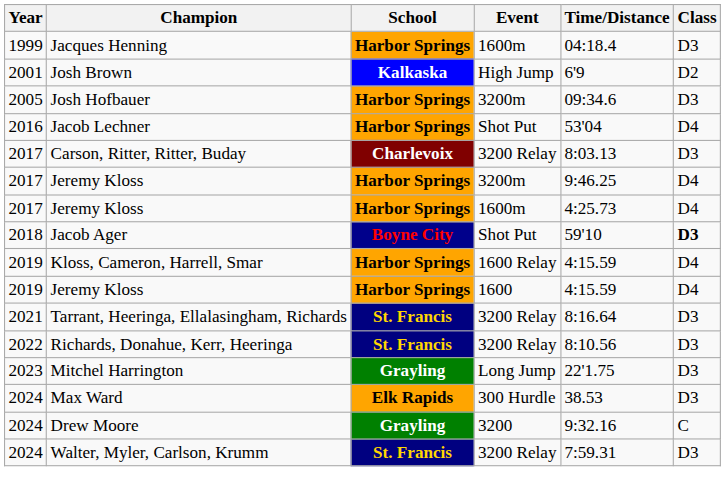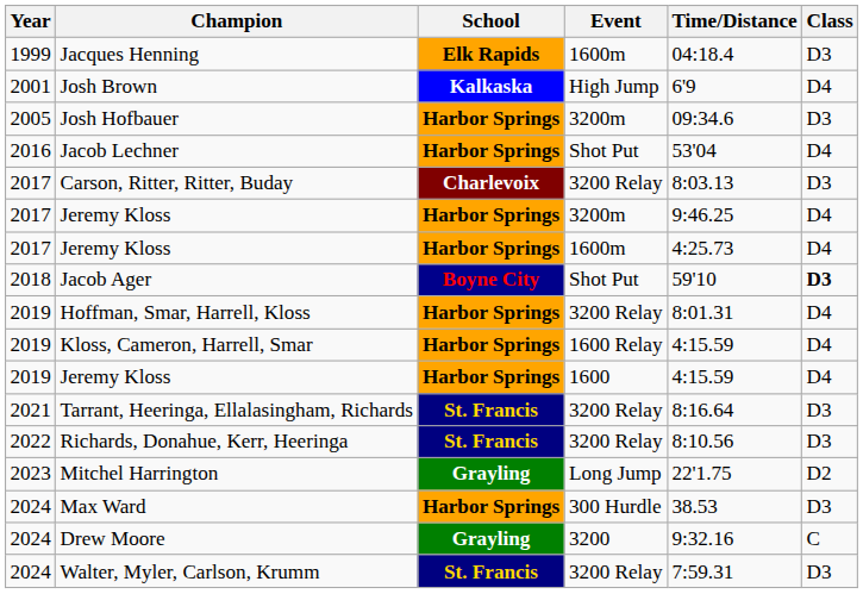Jacques Henning | School: Harbor Springs -> Elk Rapids
Josh Brown | Class: D2 -> D4
+ row: 2019 | Hoffman, Smar, Harrell, Kloss | Harbor Springs | 3200 Relay | 8:01.31 | D4
Mitchel Harrington | Class: D3 -> D2
Max Ward | School: Elk Rapids -> Harbor Springs
